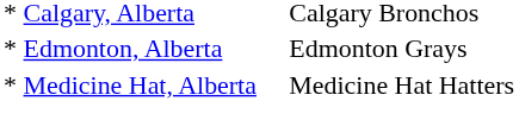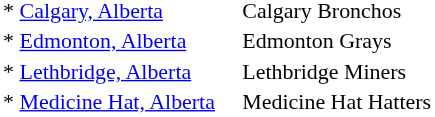+ row: * Lethbridge, Alberta | Lethbridge Miners
